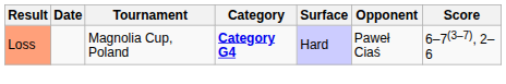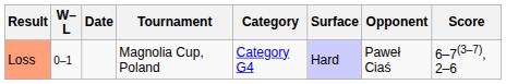+ column: W–L | 0–1
Loss | Category: bold -> normal
